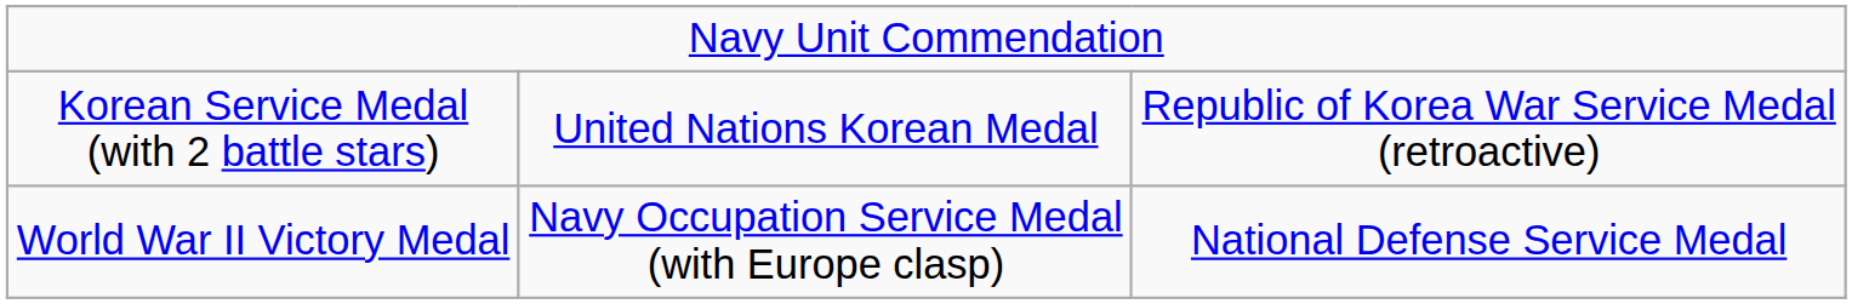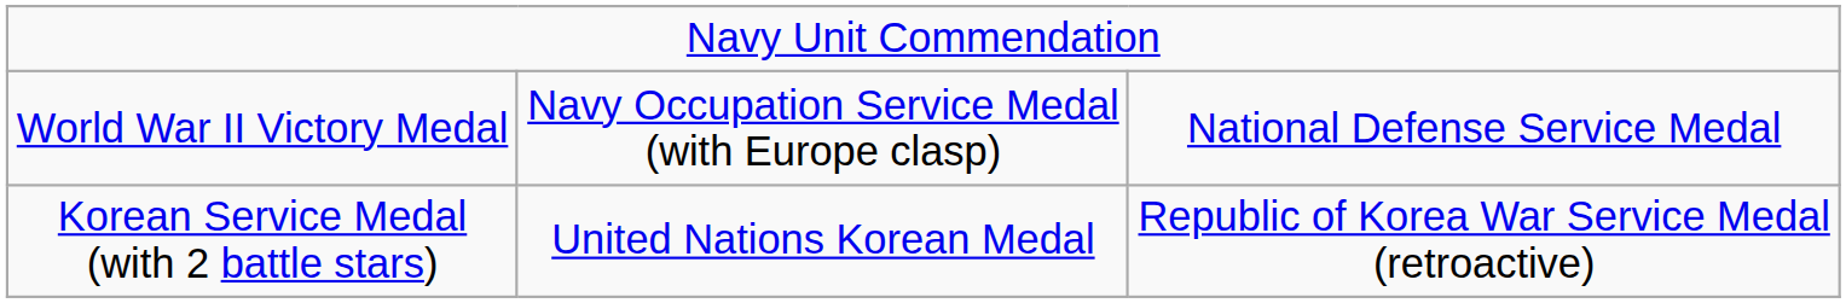rows swapped: World War II Victory Medal <-> Korean Service Medal (with 2 battle stars)
